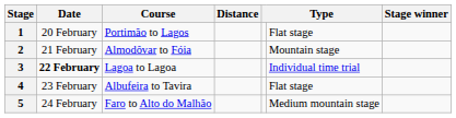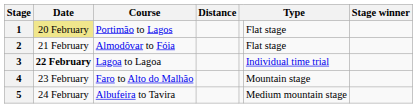1 | Date: no background -> khaki background
2 | column 6: Mountain stage -> Flat stage
4 | Course: Albufeira to Tavira -> Faro to Alto do Malhão
4 | column 6: Flat stage -> Mountain stage
5 | Course: Faro to Alto do Malhão -> Albufeira to Tavira
